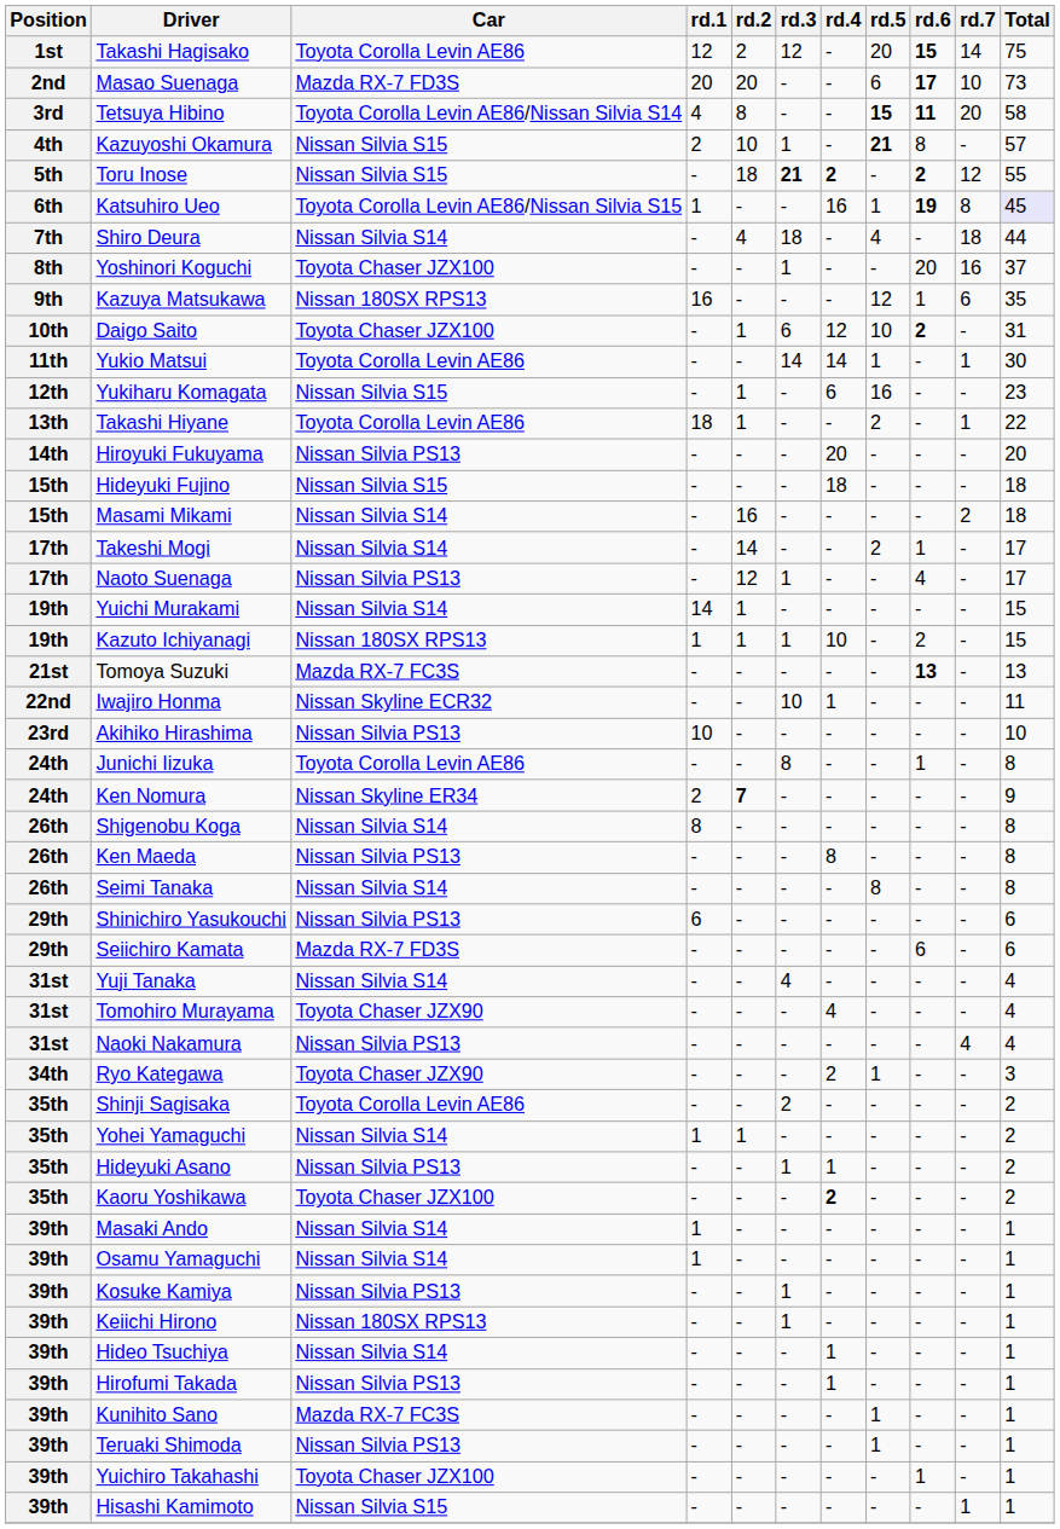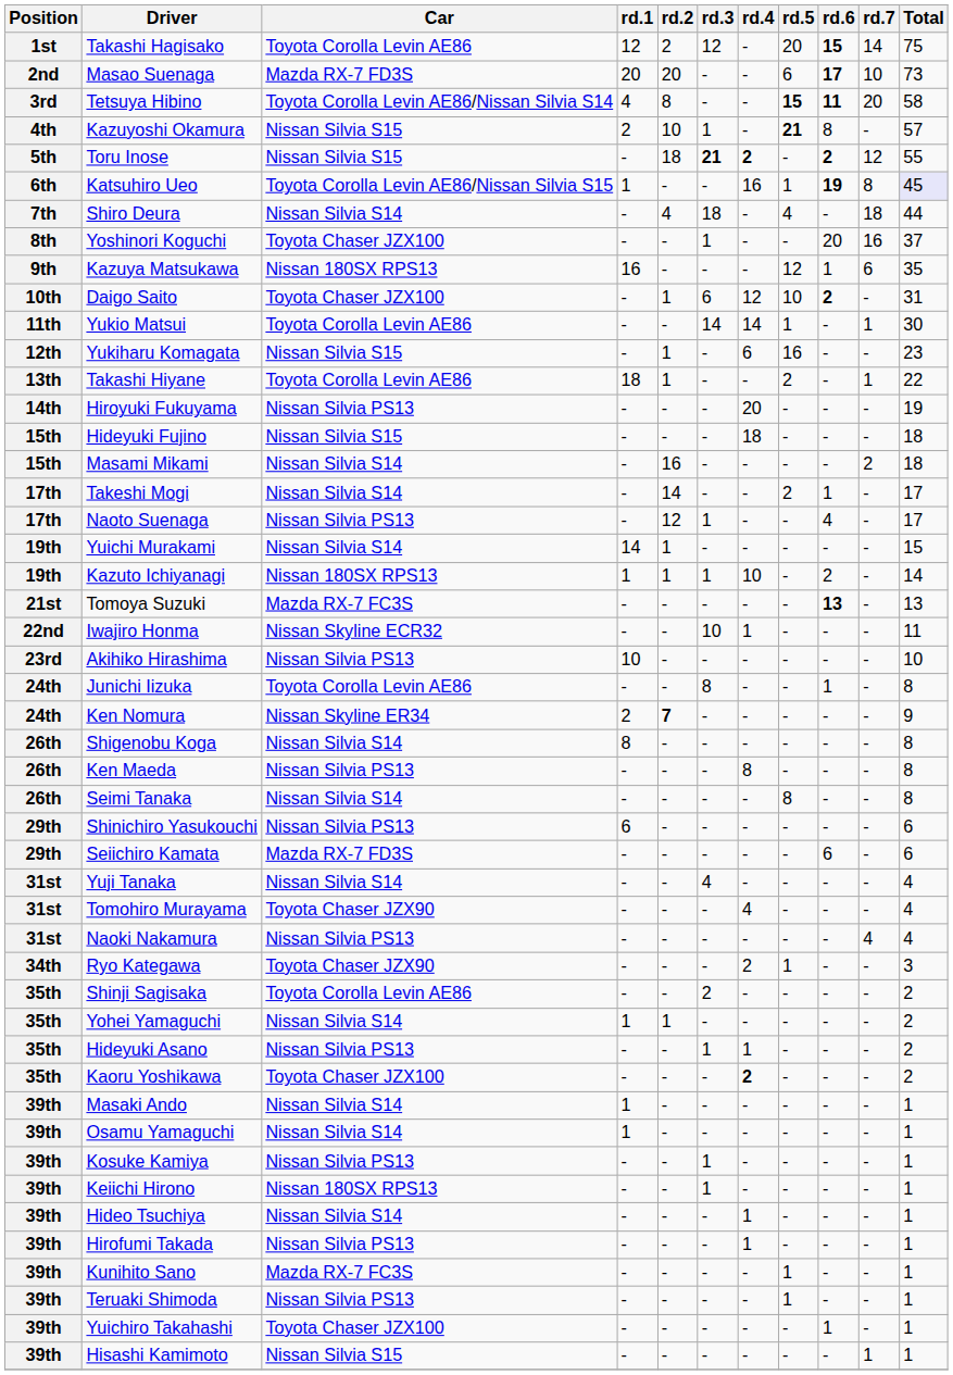Hiroyuki Fukuyama | Total: 20 -> 19
Kazuto Ichiyanagi | Total: 15 -> 14
